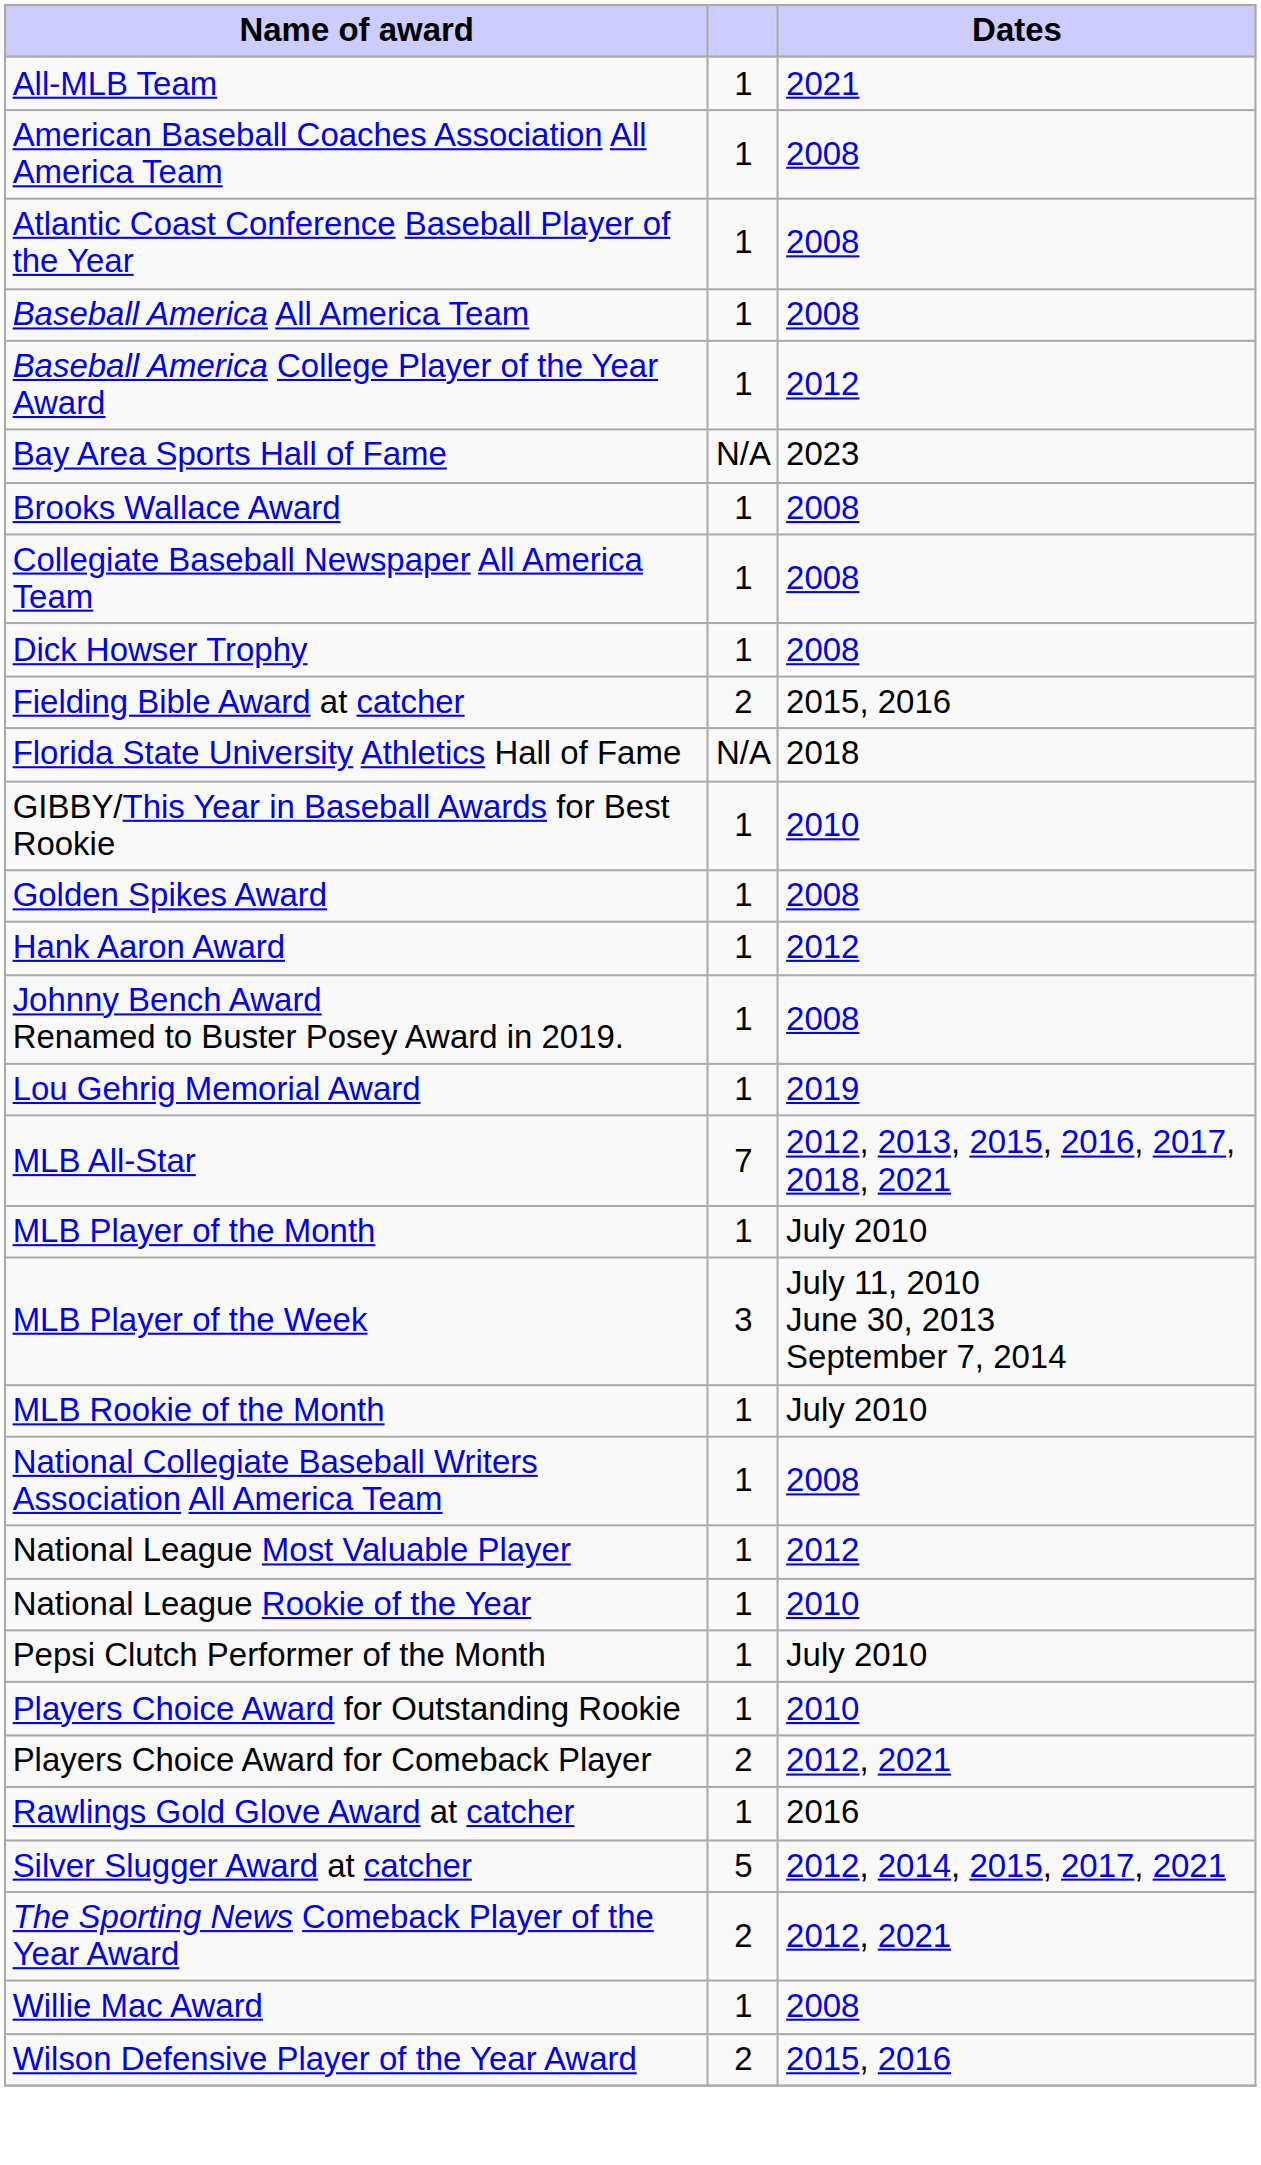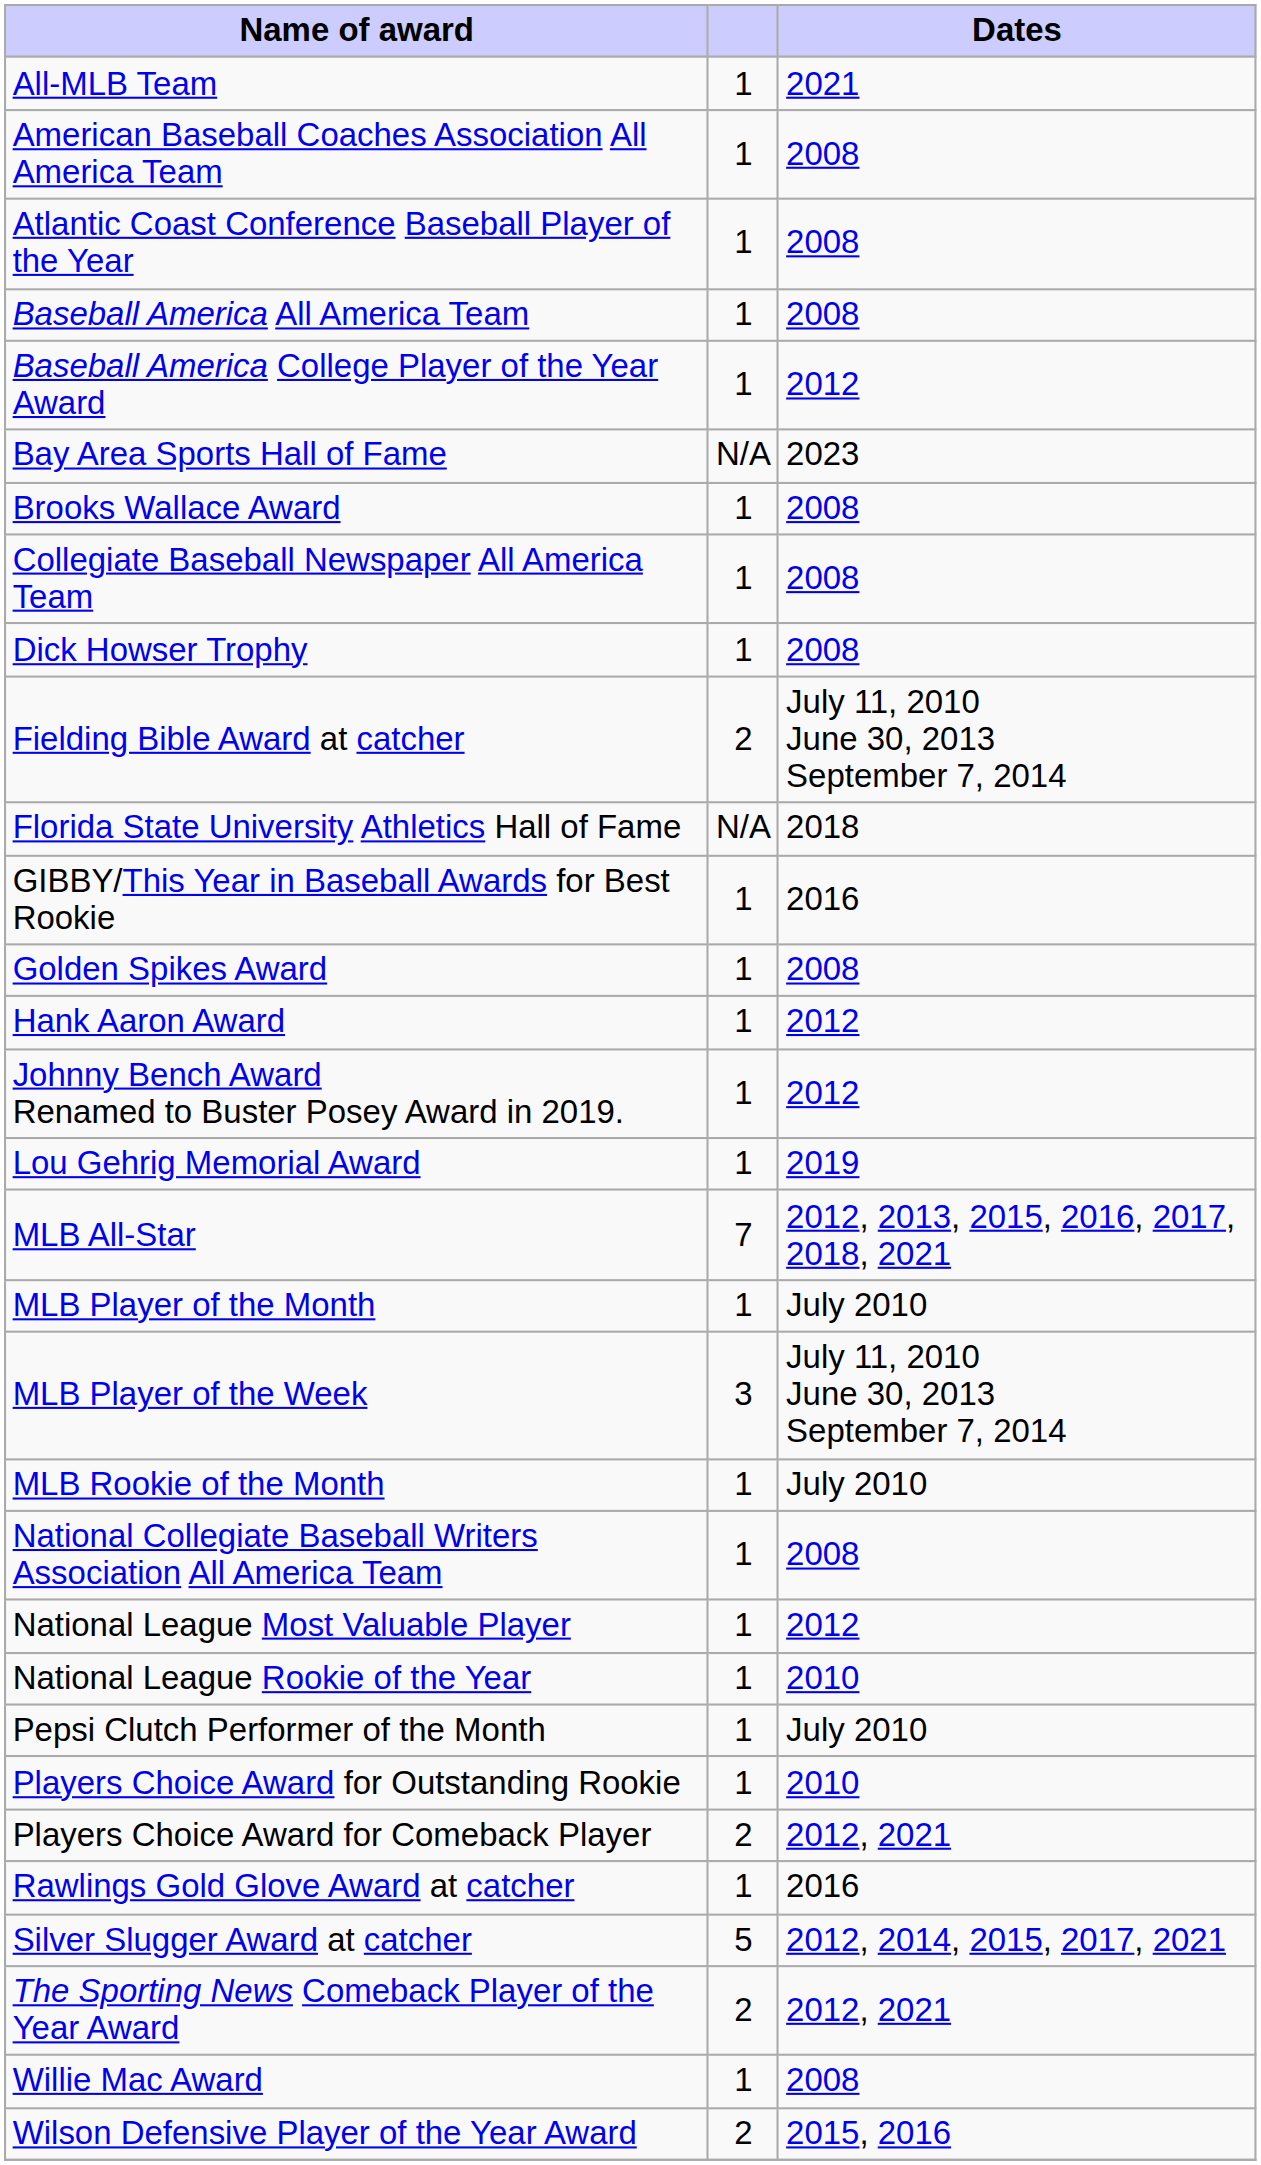Fielding Bible Award at catcher | Dates: 2015, 2016 -> July 11, 2010 June 30, 2013 September 7, 2014
GIBBY/This Year in Baseball Awards for Best Rookie | Dates: 2010 -> 2016
Johnny Bench Award Renamed to Buster Posey Award in 2019. | Dates: 2008 -> 2012
